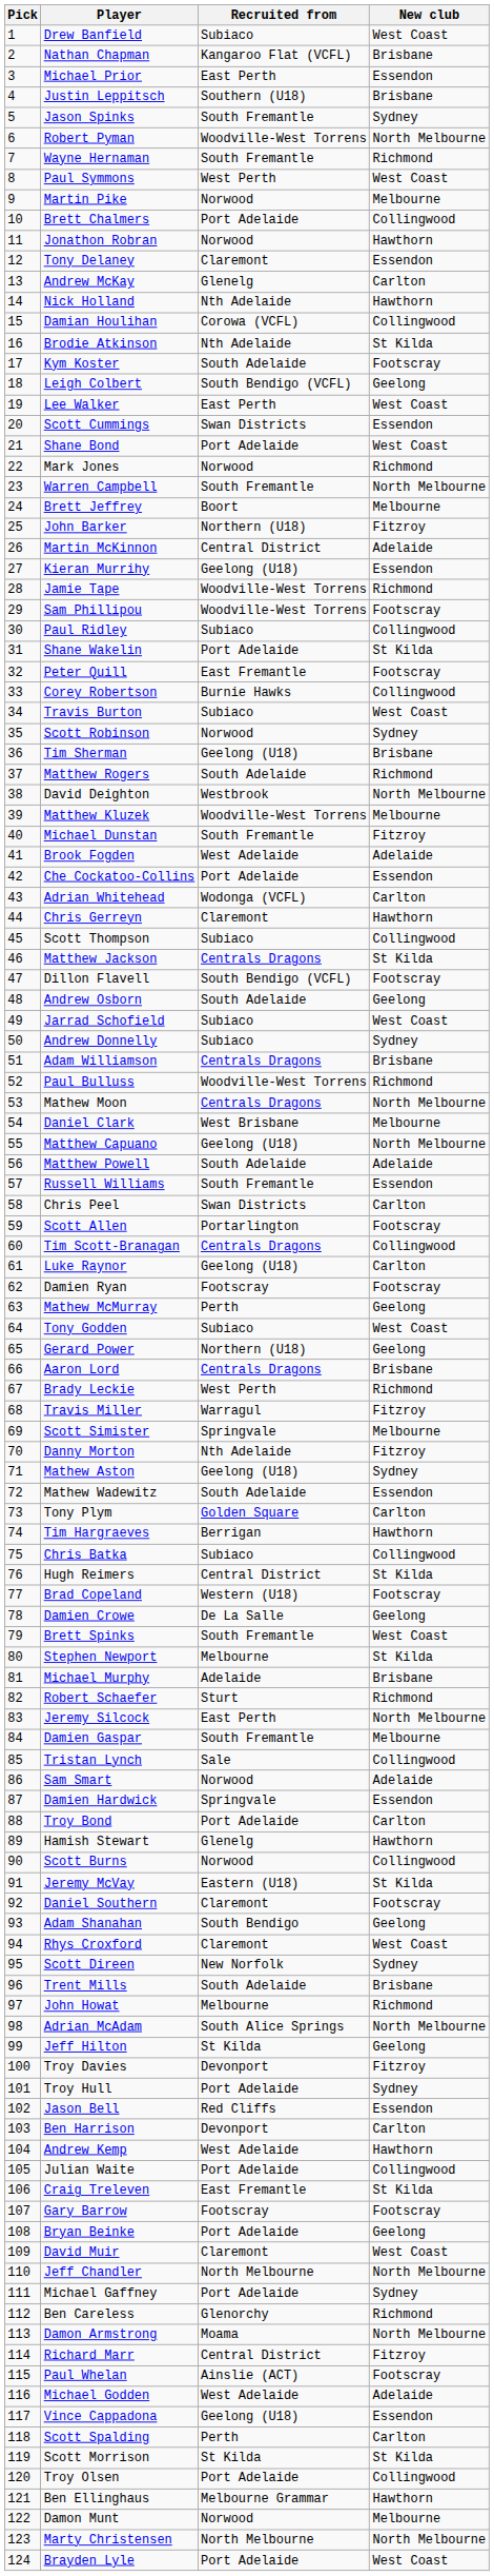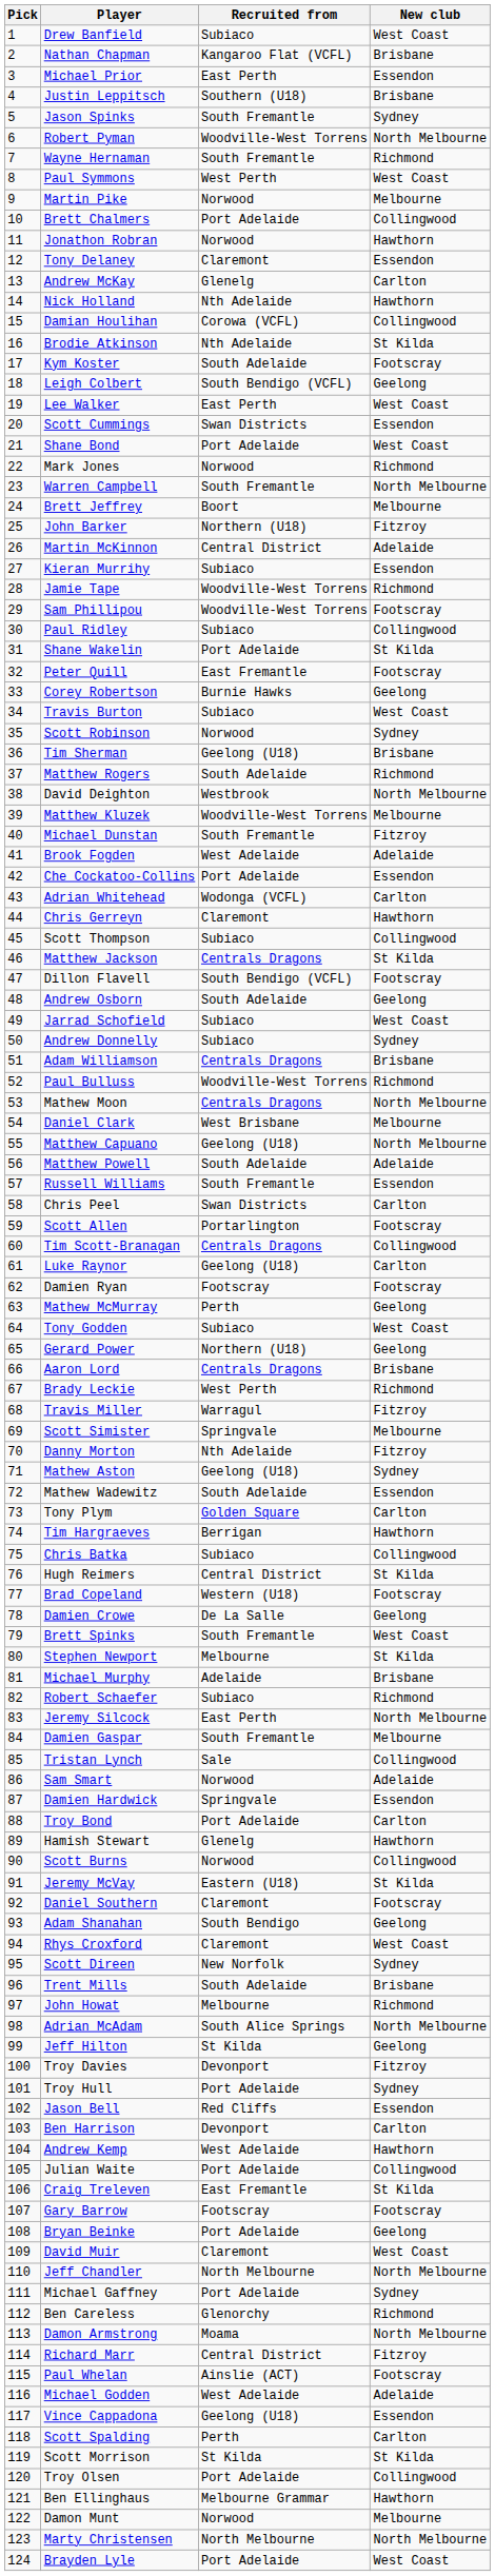Kieran Murrihy | Recruited from: Geelong (U18) -> Subiaco
Corey Robertson | New club: Collingwood -> Geelong
Robert Schaefer | Recruited from: Sturt -> Subiaco
